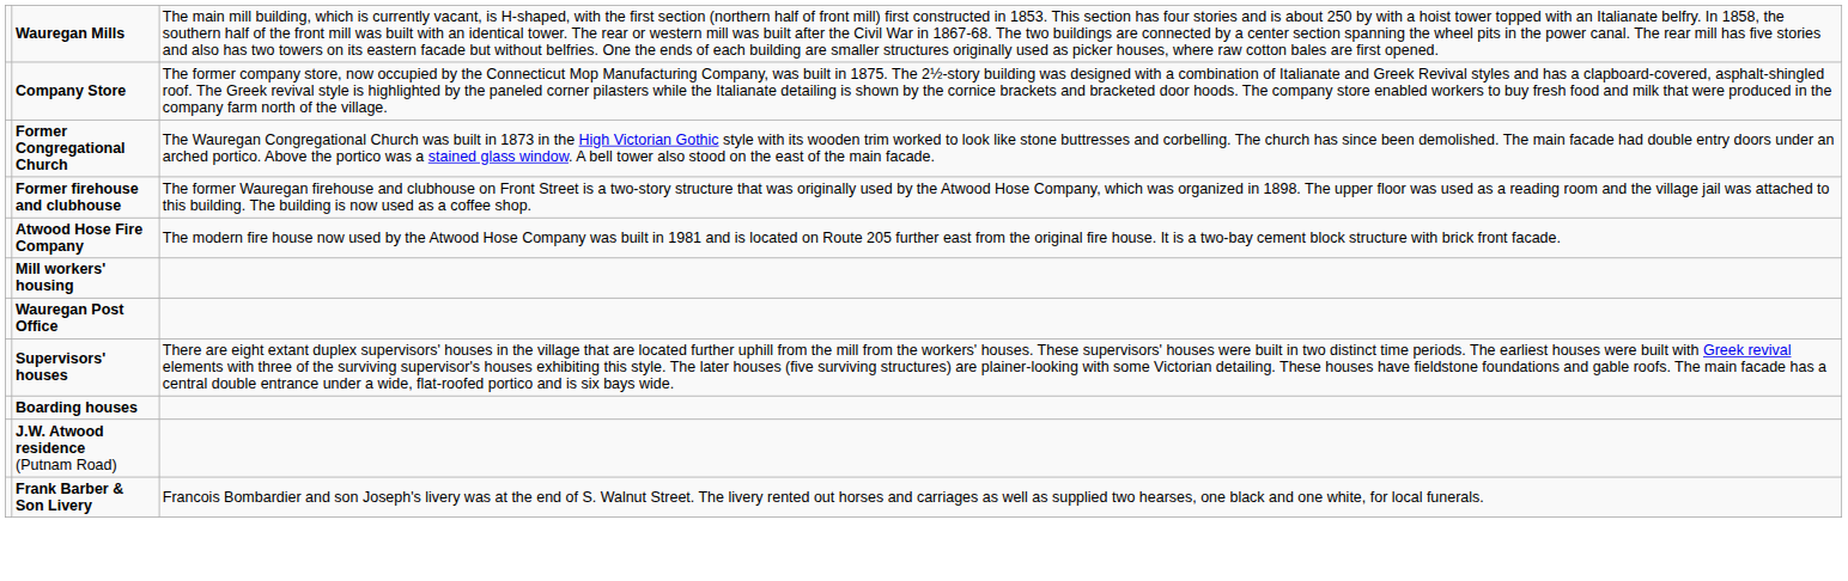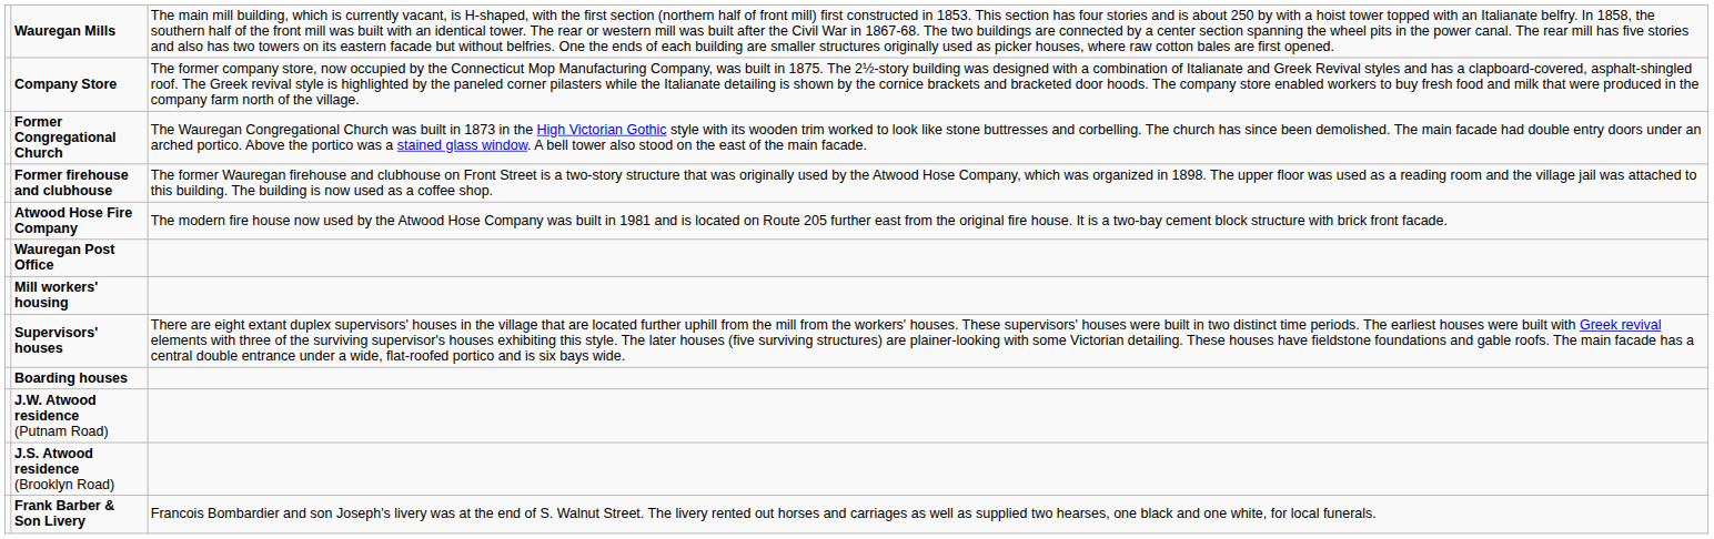rows swapped: Wauregan Post Office <-> Mill workers' housing
+ row: J.S. Atwood residence (Brooklyn Road)
